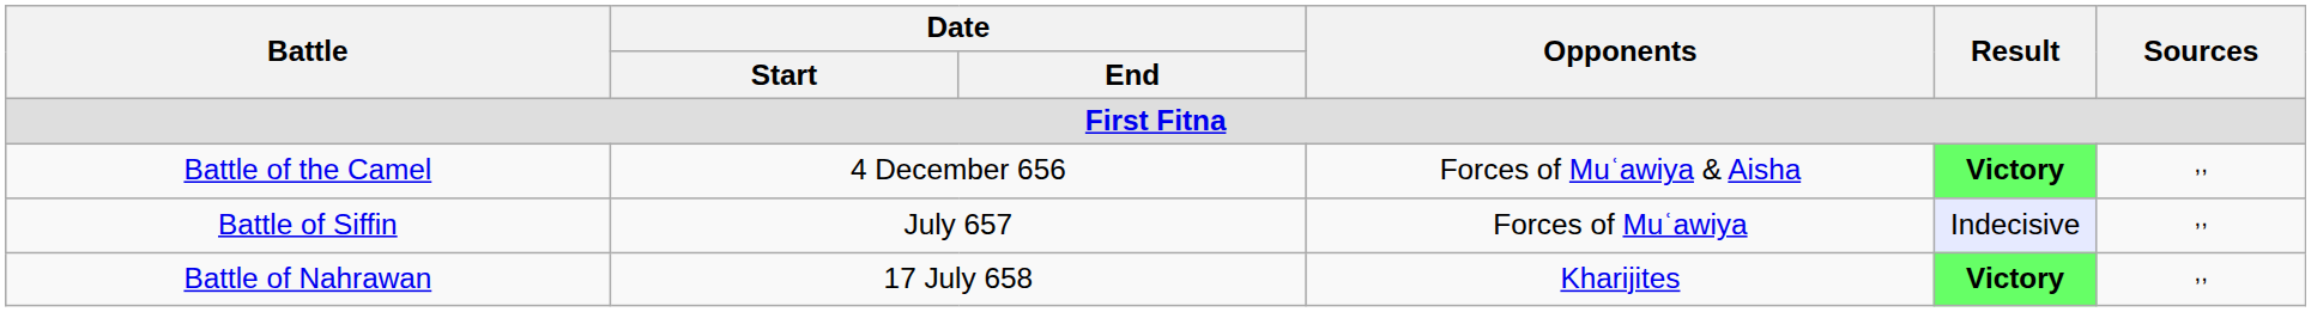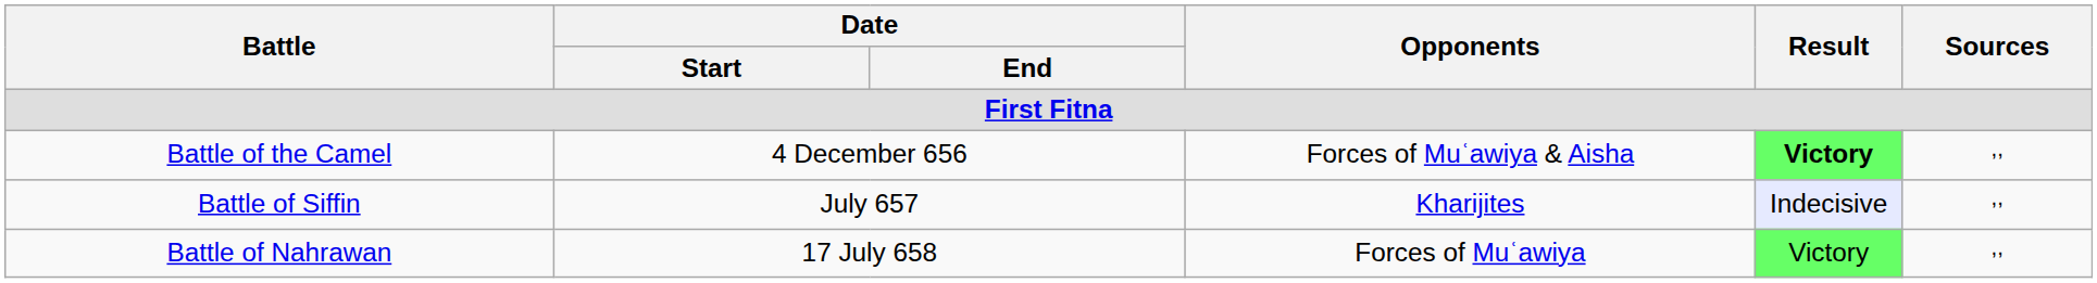Battle of Siffin | Opponents: Forces of Muʿawiya -> Kharijites
Battle of Nahrawan | Opponents: Kharijites -> Forces of Muʿawiya
Battle of Nahrawan | Result: bold -> normal
